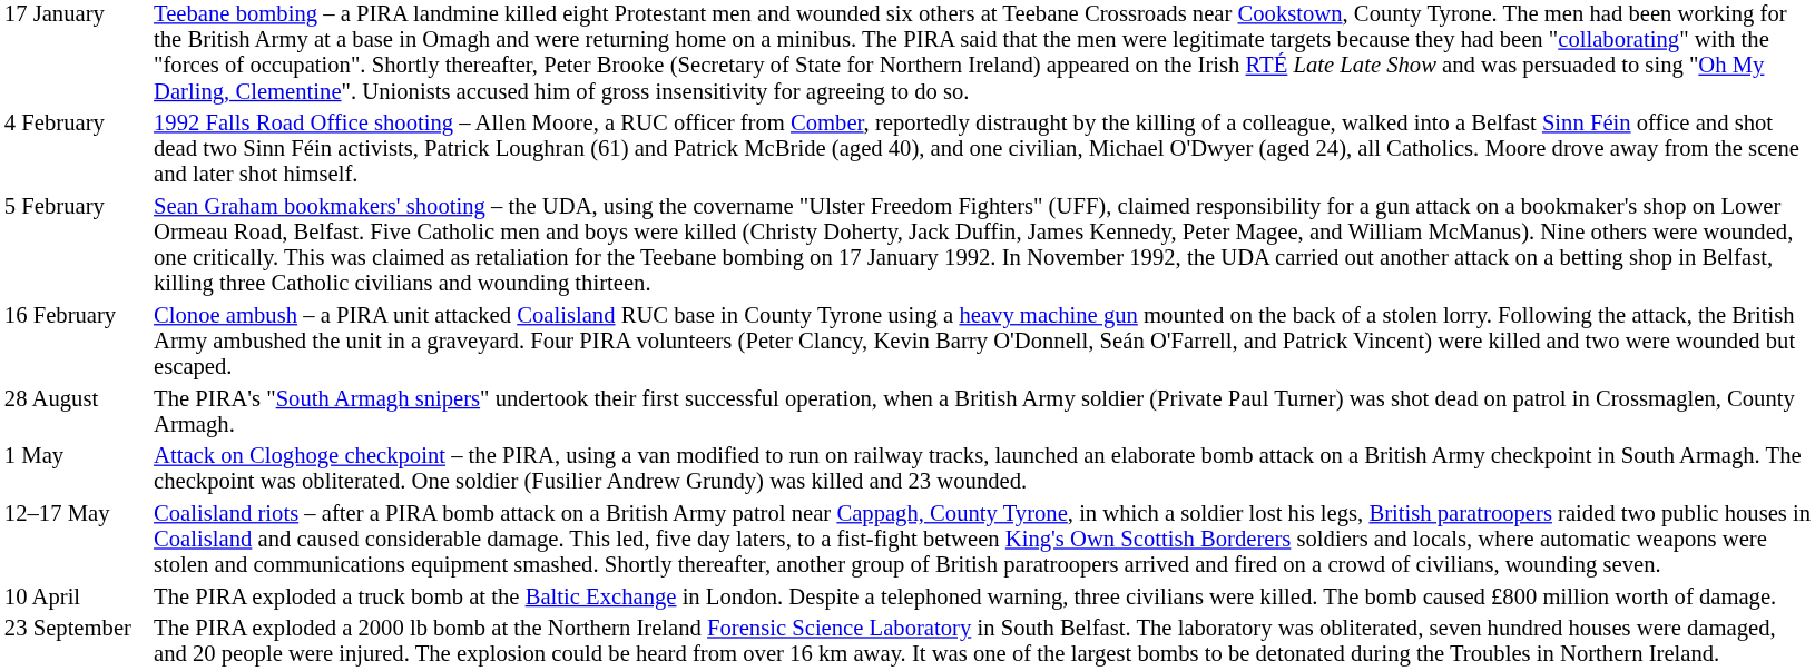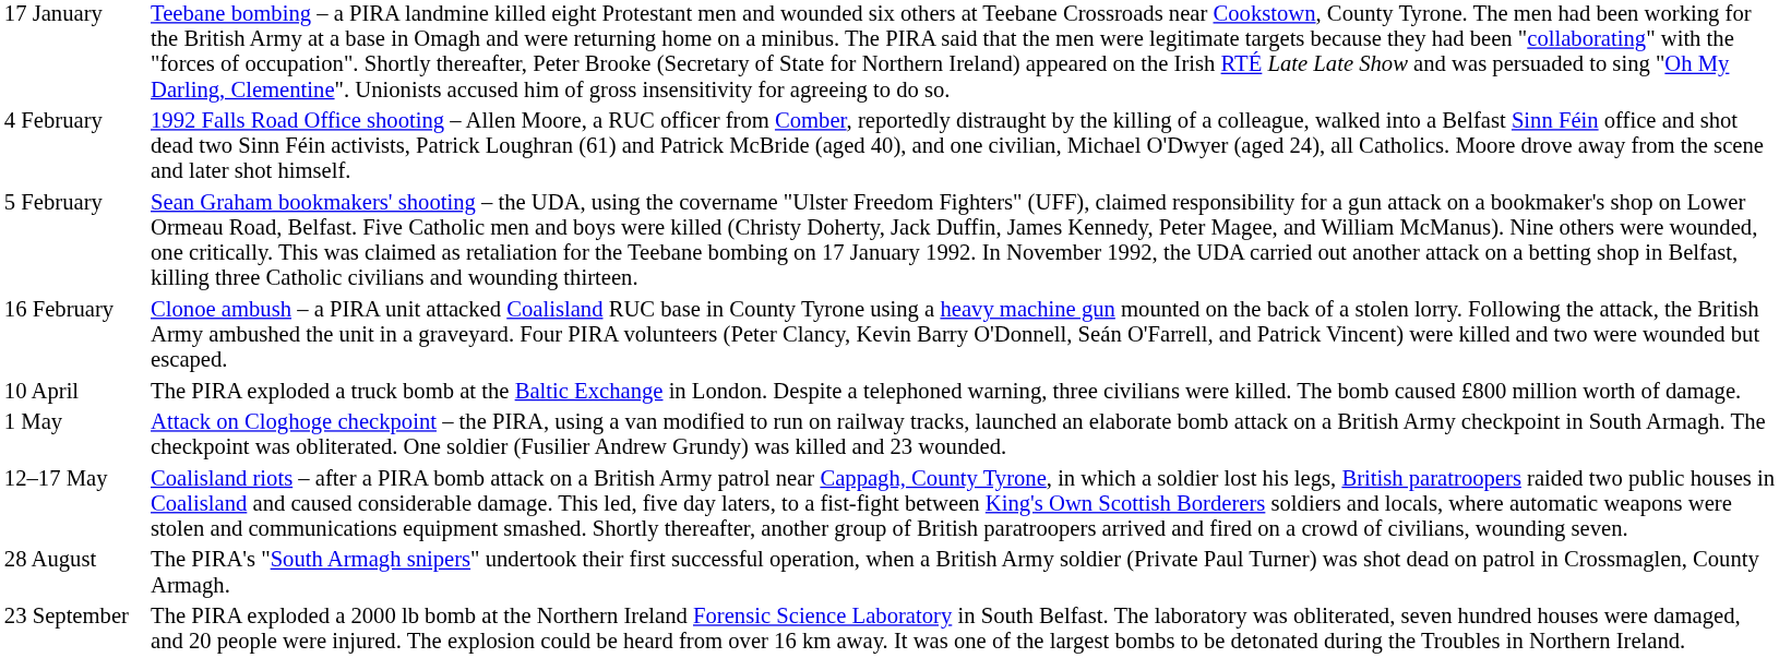rows swapped: 10 April <-> 28 August
